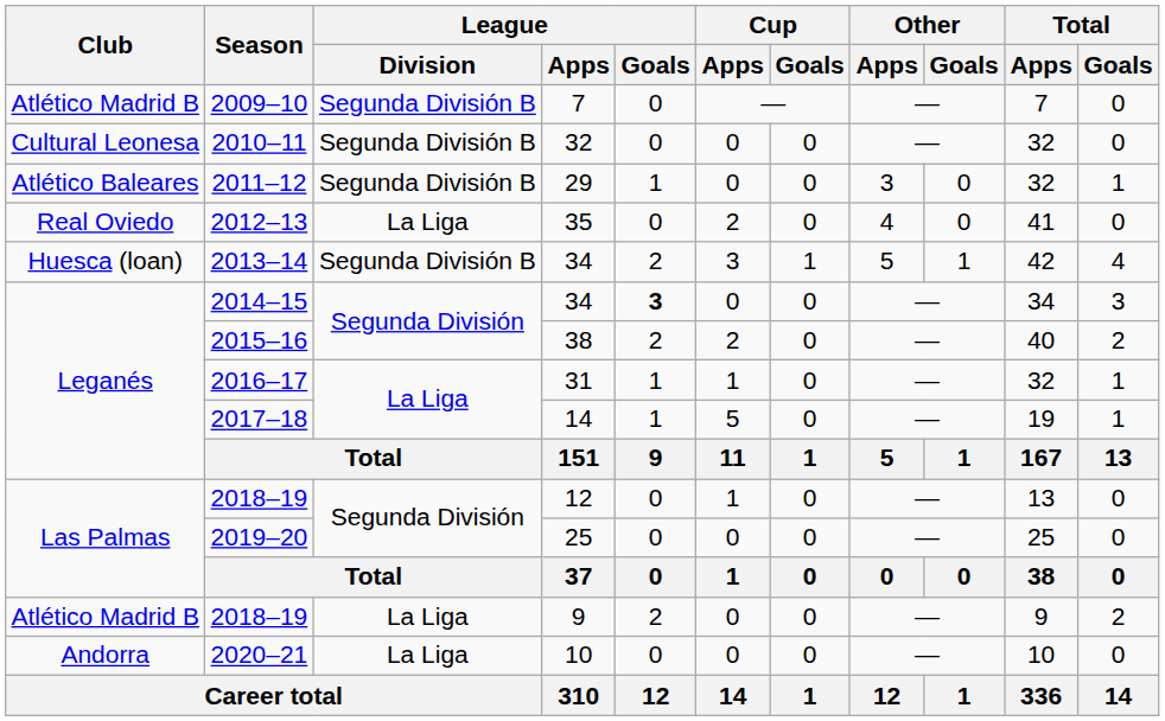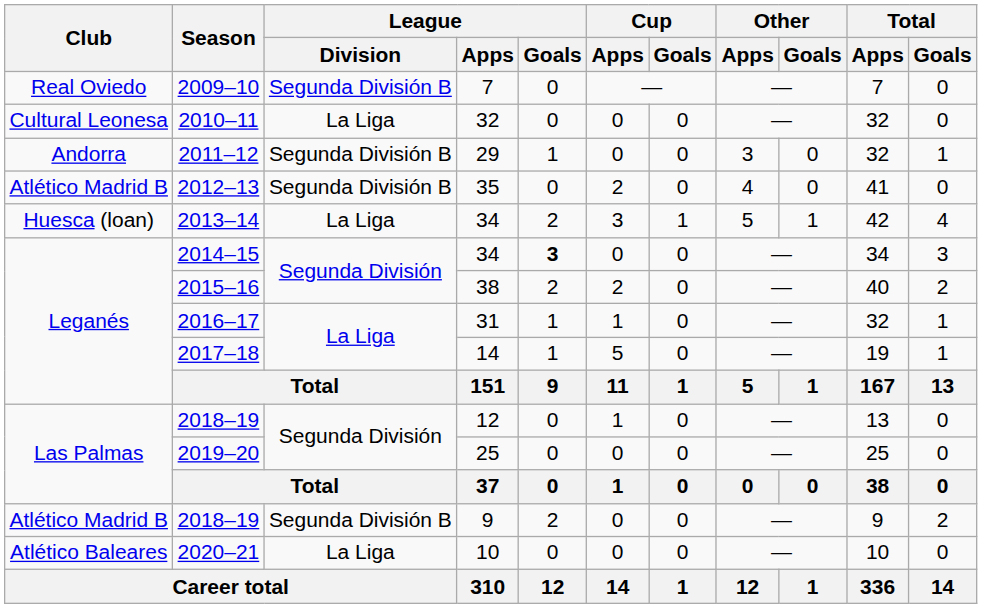2009–10 | Club: Atlético Madrid B -> Real Oviedo
2010–11 | League / Division: Segunda División B -> La Liga
2011–12 | Club: Atlético Baleares -> Andorra
2012–13 | Club: Real Oviedo -> Atlético Madrid B
2012–13 | League / Division: La Liga -> Segunda División B
2013–14 | League / Division: Segunda División B -> La Liga
2018–19 / 9 | League / Division: La Liga -> Segunda División B
2020–21 | Club: Andorra -> Atlético Baleares
